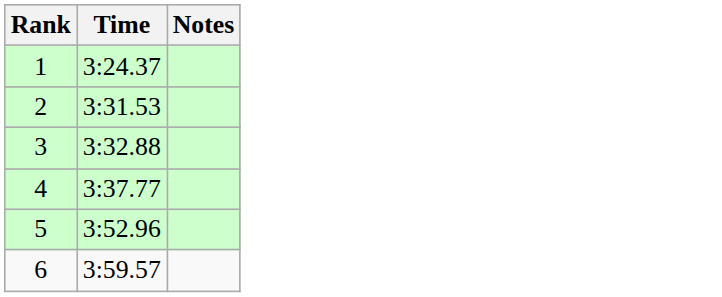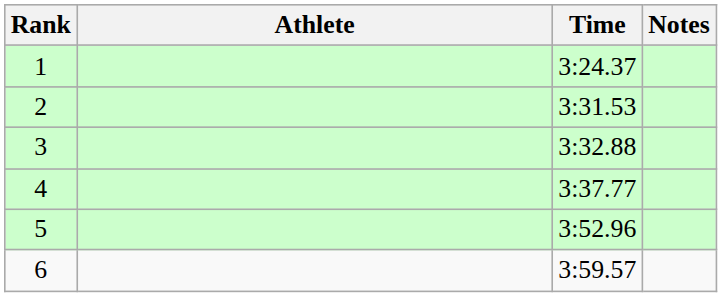+ column: Athlete
